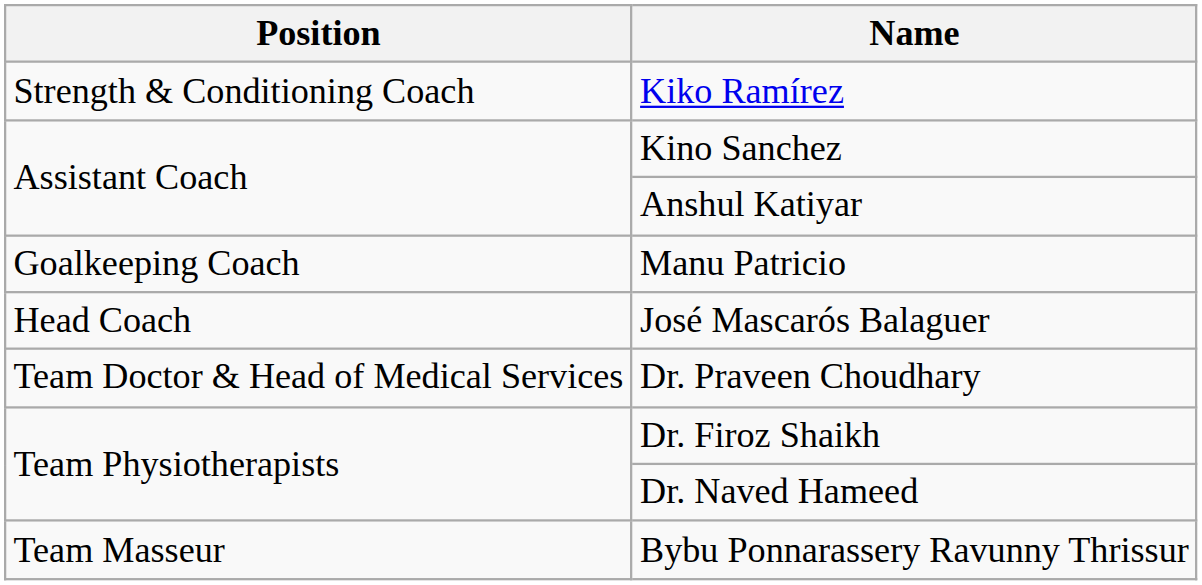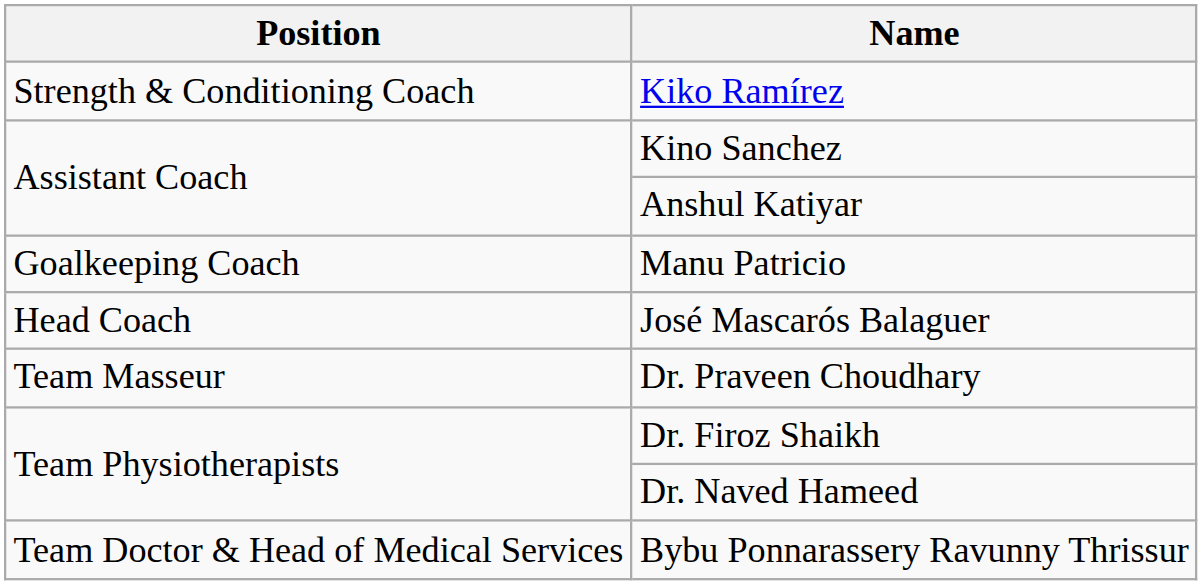Dr. Praveen Choudhary | Position: Team Doctor & Head of Medical Services -> Team Masseur
Bybu Ponnarassery Ravunny Thrissur | Position: Team Masseur -> Team Doctor & Head of Medical Services
